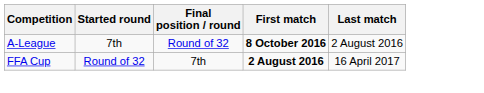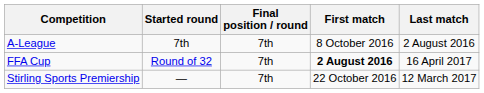A-League | Final position / round: Round of 32 -> 7th
A-League | First match: bold -> normal
+ row: Stirling Sports Premiership | — | 7th | 22 October 2016 | 12 March 2017
